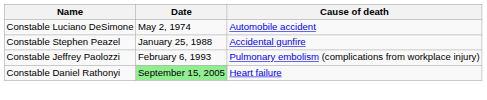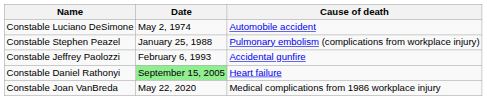Constable Stephen Peazel | Cause of death: Accidental gunfire -> Pulmonary embolism (complications from workplace injury)
Constable Jeffrey Paolozzi | Cause of death: Pulmonary embolism (complications from workplace injury) -> Accidental gunfire
+ row: Constable Joan VanBreda | May 22, 2020 | Medical complications from 1986 workplace injury
